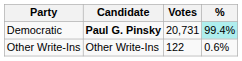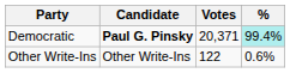Democratic | Votes: 20,731 -> 20,371
